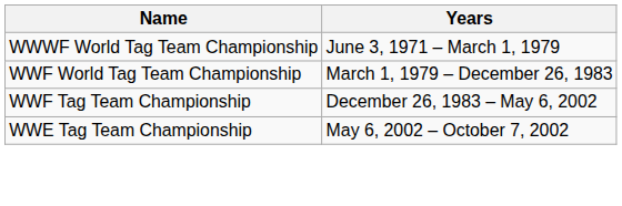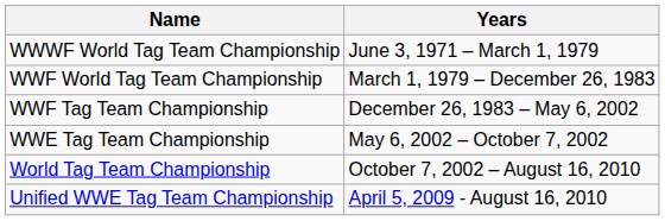+ row: World Tag Team Championship | October 7, 2002 – August 16, 2010
+ row: Unified WWE Tag Team Championship | April 5, 2009 - August 16, 2010
